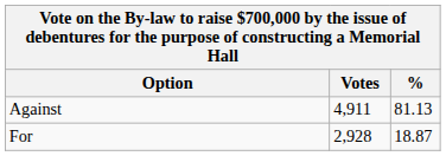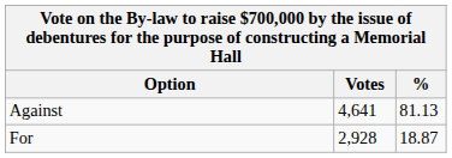Against | Votes: 4,911 -> 4,641
